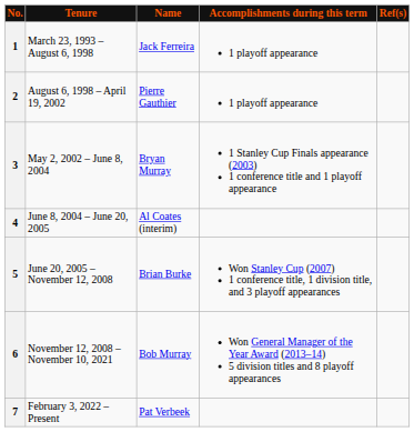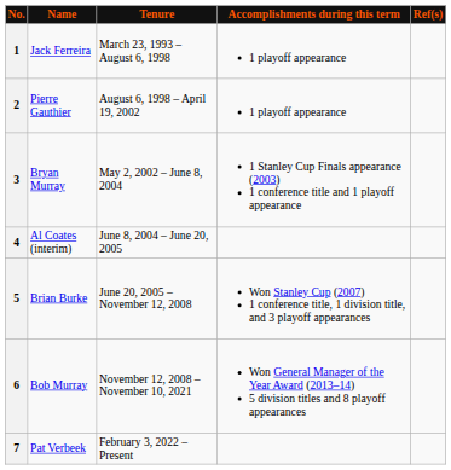columns swapped: Name <-> Tenure
